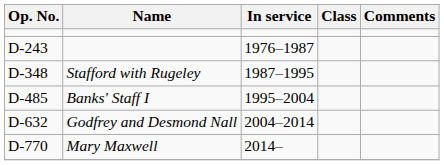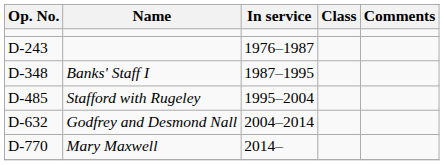D-348 | Name: Stafford with Rugeley -> Banks' Staff I
D-485 | Name: Banks' Staff I -> Stafford with Rugeley
